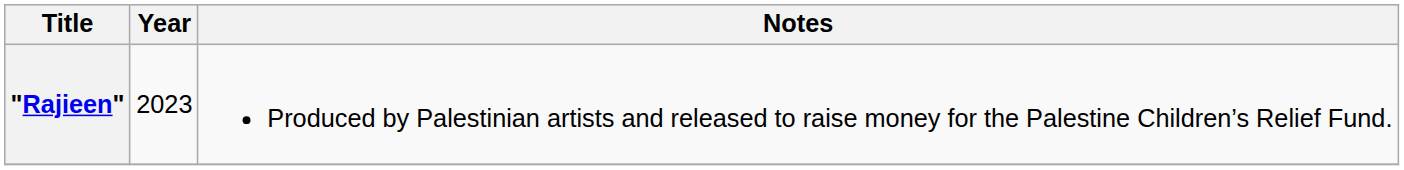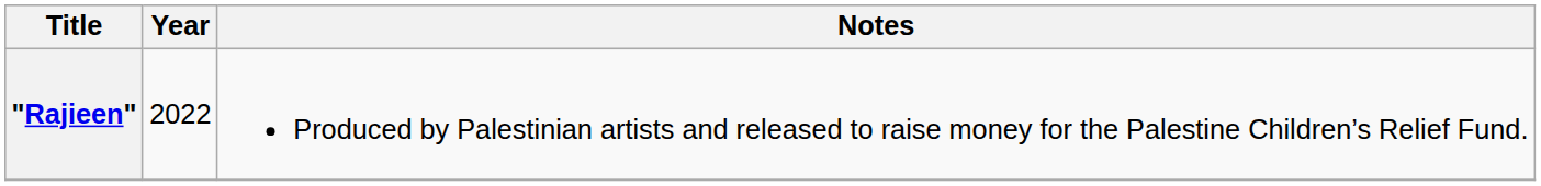"Rajieen" | Year: 2023 -> 2022
